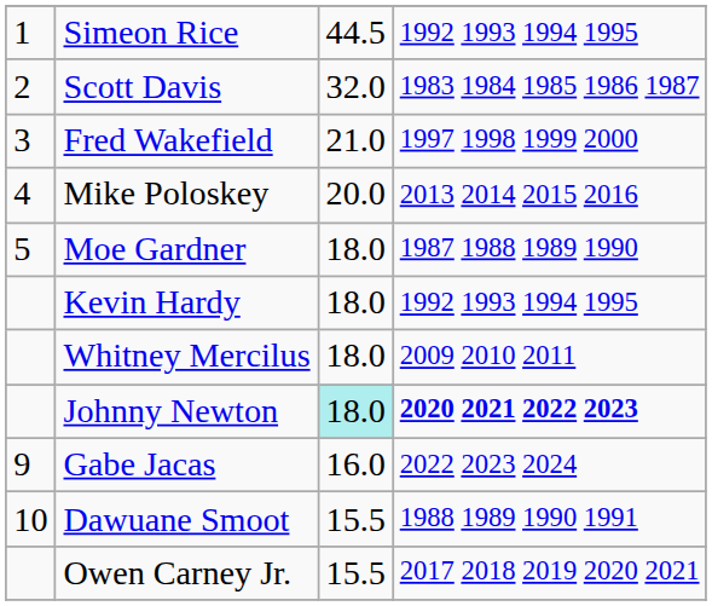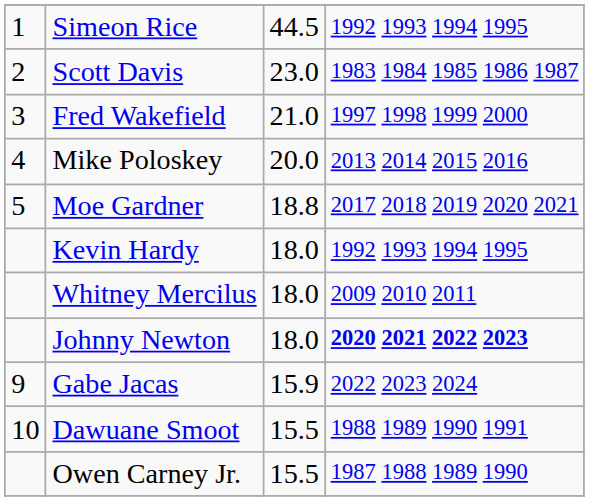Scott Davis | column 3: 32.0 -> 23.0
Moe Gardner | column 3: 18.0 -> 18.8
Moe Gardner | column 4: 1987 1988 1989 1990 -> 2017 2018 2019 2020 2021
Johnny Newton | column 3: paleturquoise background -> no background
Gabe Jacas | column 3: 16.0 -> 15.9
Owen Carney Jr. | column 4: 2017 2018 2019 2020 2021 -> 1987 1988 1989 1990
